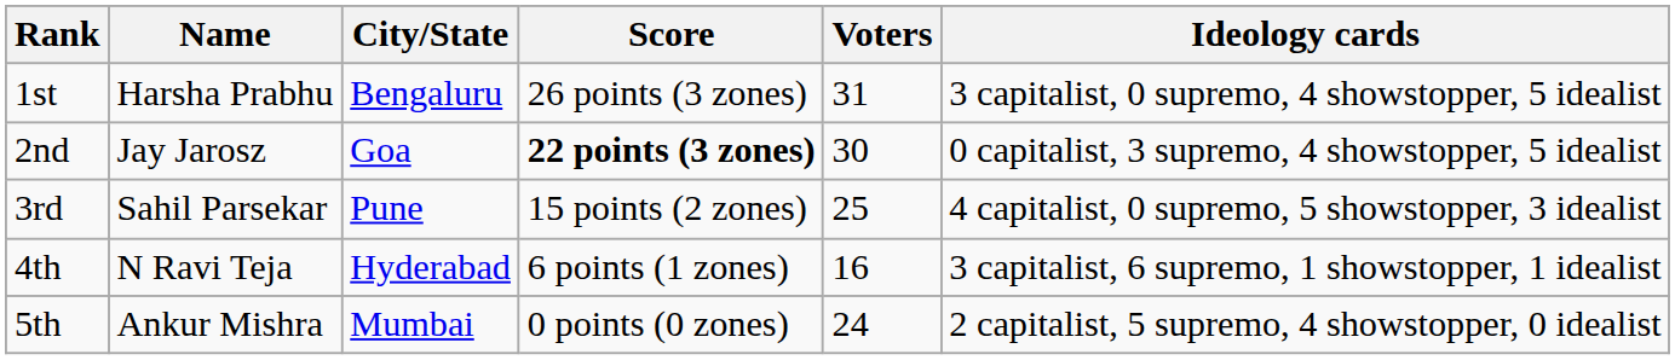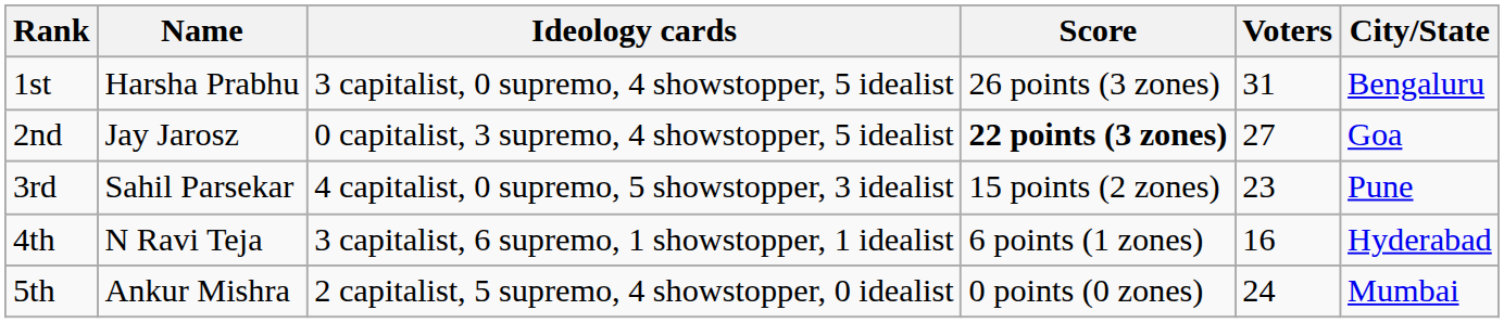columns swapped: City/State <-> Ideology cards
2nd | Voters: 30 -> 27
3rd | Voters: 25 -> 23
